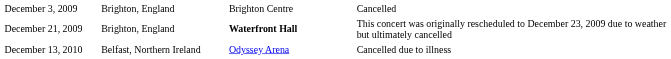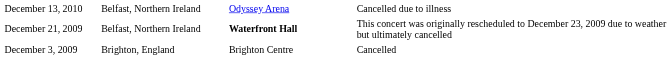rows swapped: December 3, 2009 <-> December 13, 2010
December 21, 2009 | column 2: Brighton, England -> Belfast, Northern Ireland
